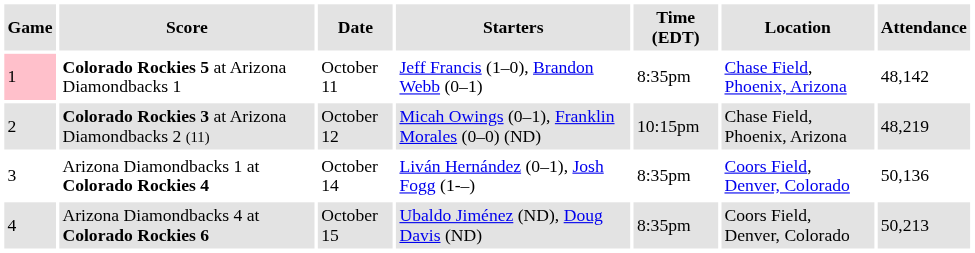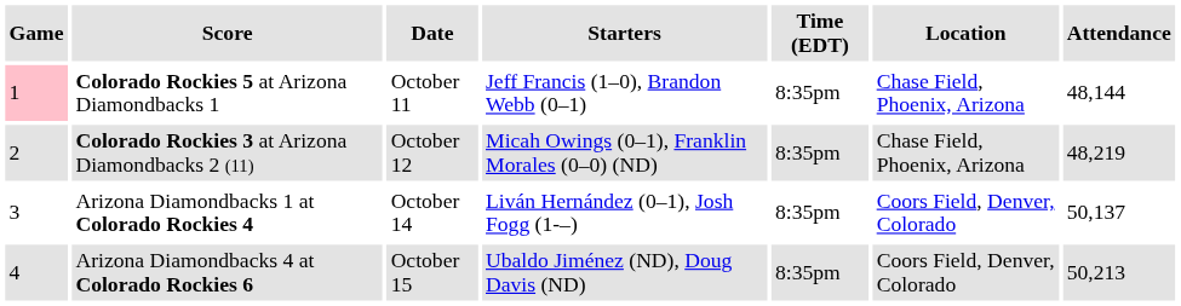Colorado Rockies 5 at Arizona Diamondbacks 1 | Attendance: 48,142 -> 48,144
Colorado Rockies 3 at Arizona Diamondbacks 2 (11) | Time (EDT): 10:15pm -> 8:35pm
Arizona Diamondbacks 1 at Colorado Rockies 4 | Attendance: 50,136 -> 50,137
